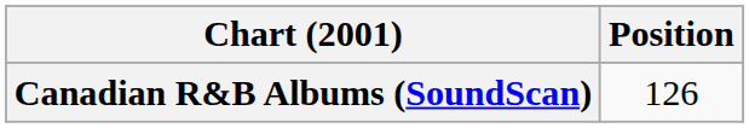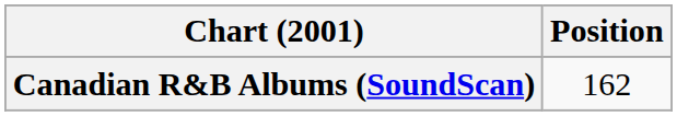Canadian R&B Albums (SoundScan) | Position: 126 -> 162
